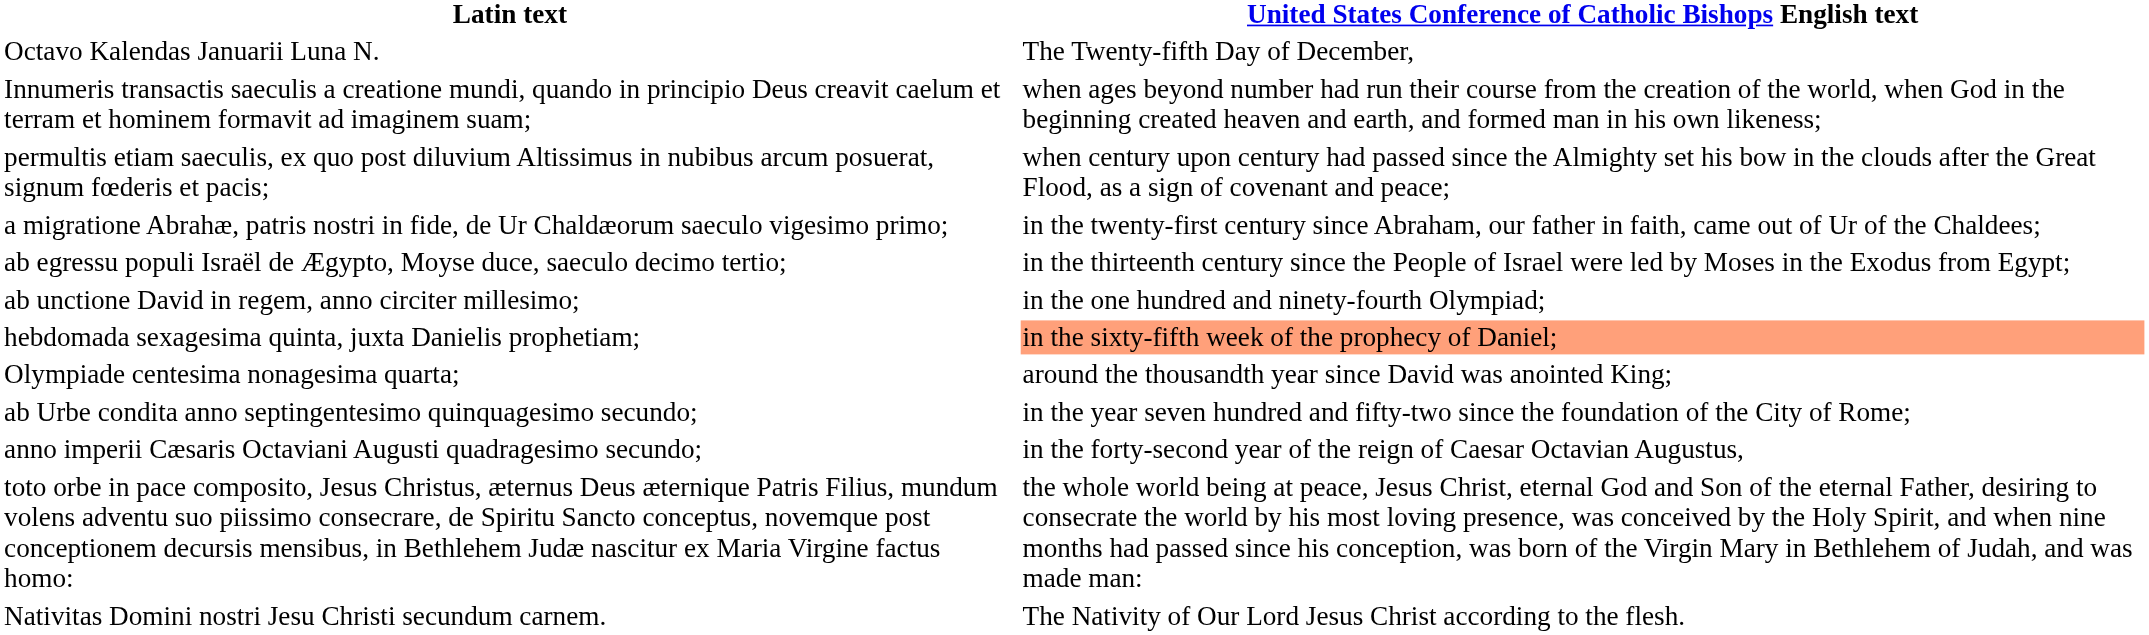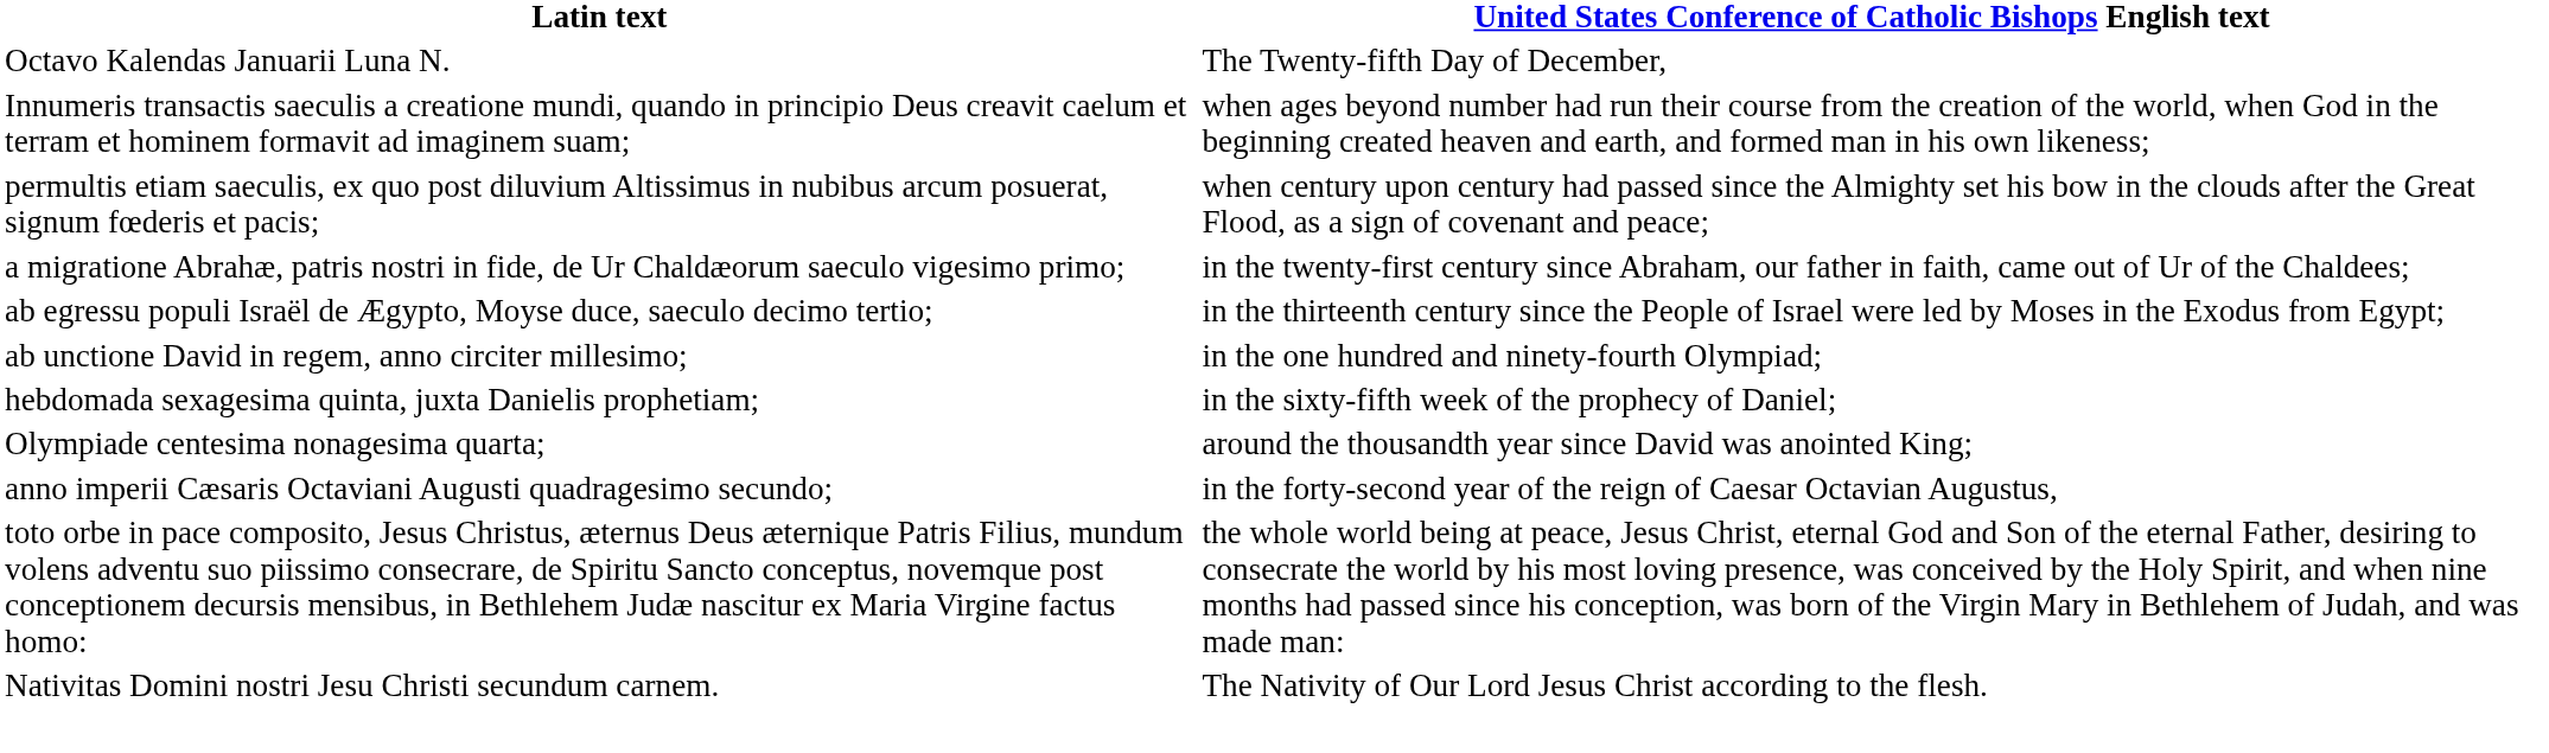hebdomada sexagesima quinta, juxta Danielis prophetiam; | United States Conference of Catholic Bishops English text: lightsalmon background -> no background
- row: ab Urbe condita anno septingentesimo quinquagesimo secundo; | in the year seven hundred and fifty-two since the foundation of the City of Rome;
